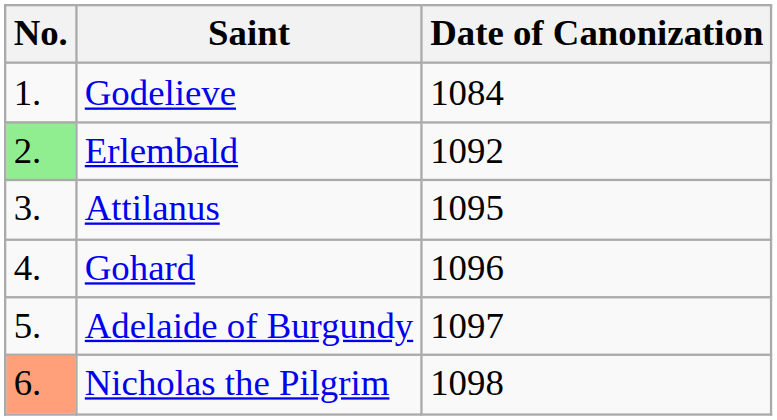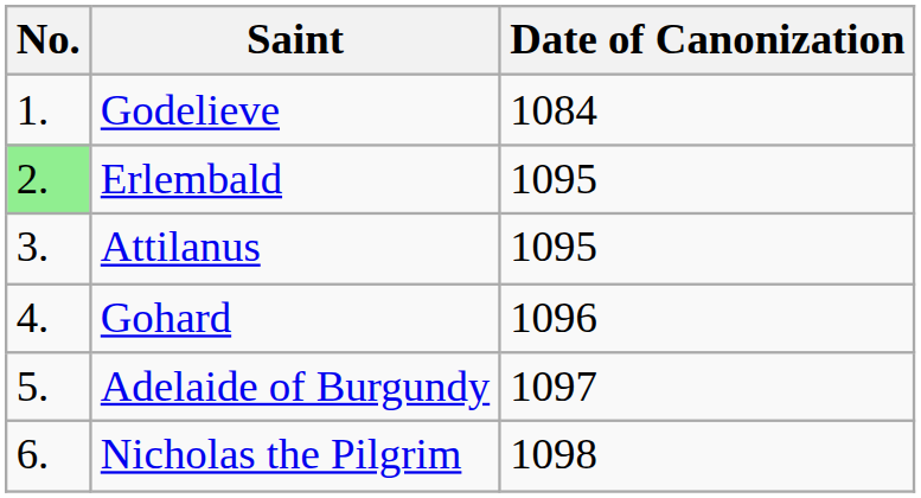Erlembald | Date of Canonization: 1092 -> 1095
Nicholas the Pilgrim | No.: lightsalmon background -> no background
